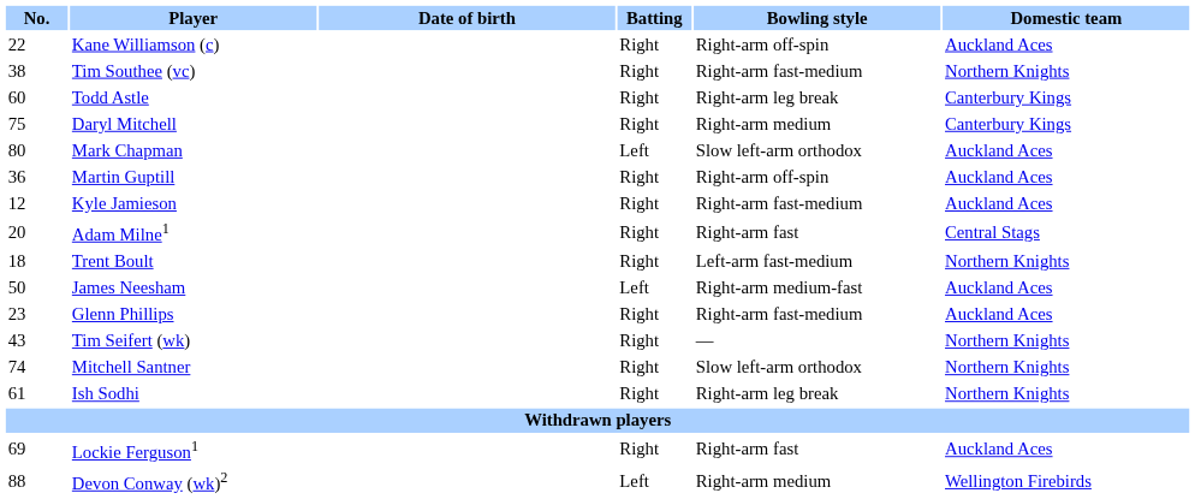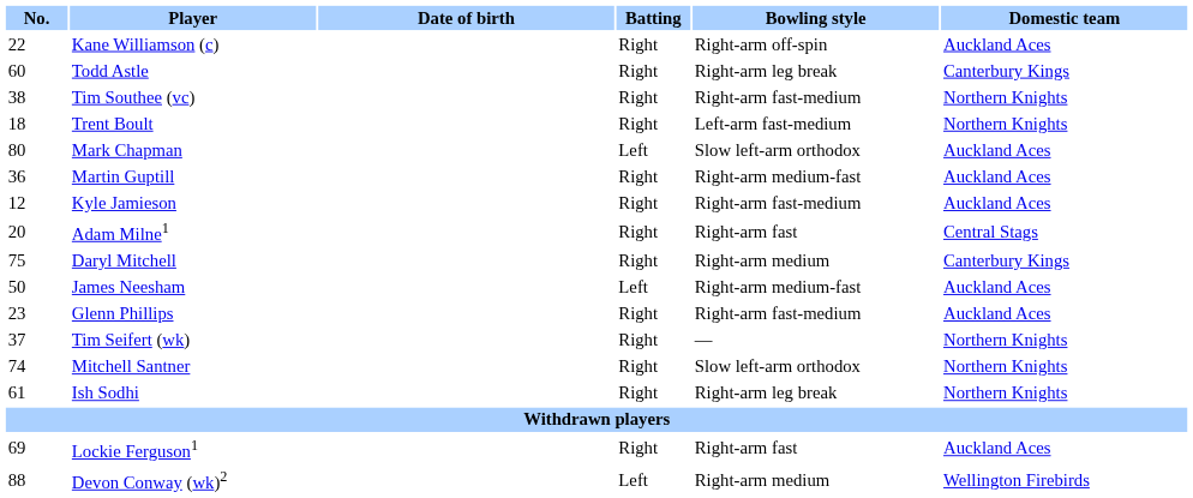rows swapped: Tim Southee (vc) <-> Todd Astle
rows swapped: Trent Boult <-> Daryl Mitchell
Martin Guptill | Bowling style: Right-arm off-spin -> Right-arm medium-fast
Tim Seifert (wk) | No.: 43 -> 37
